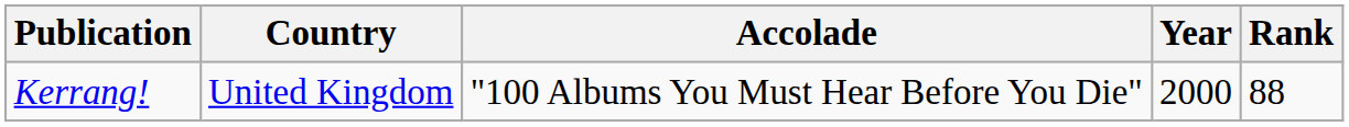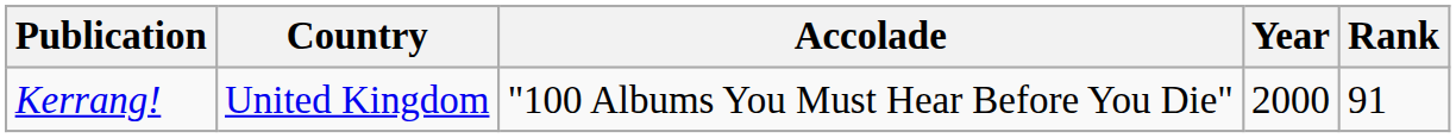Kerrang! | Rank: 88 -> 91
